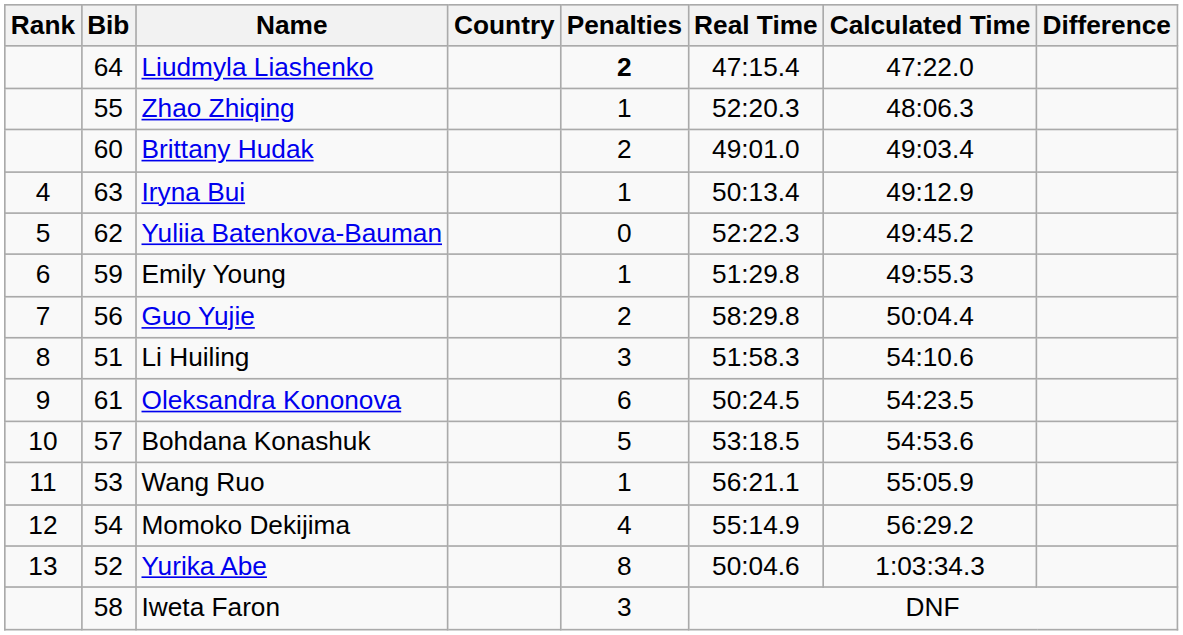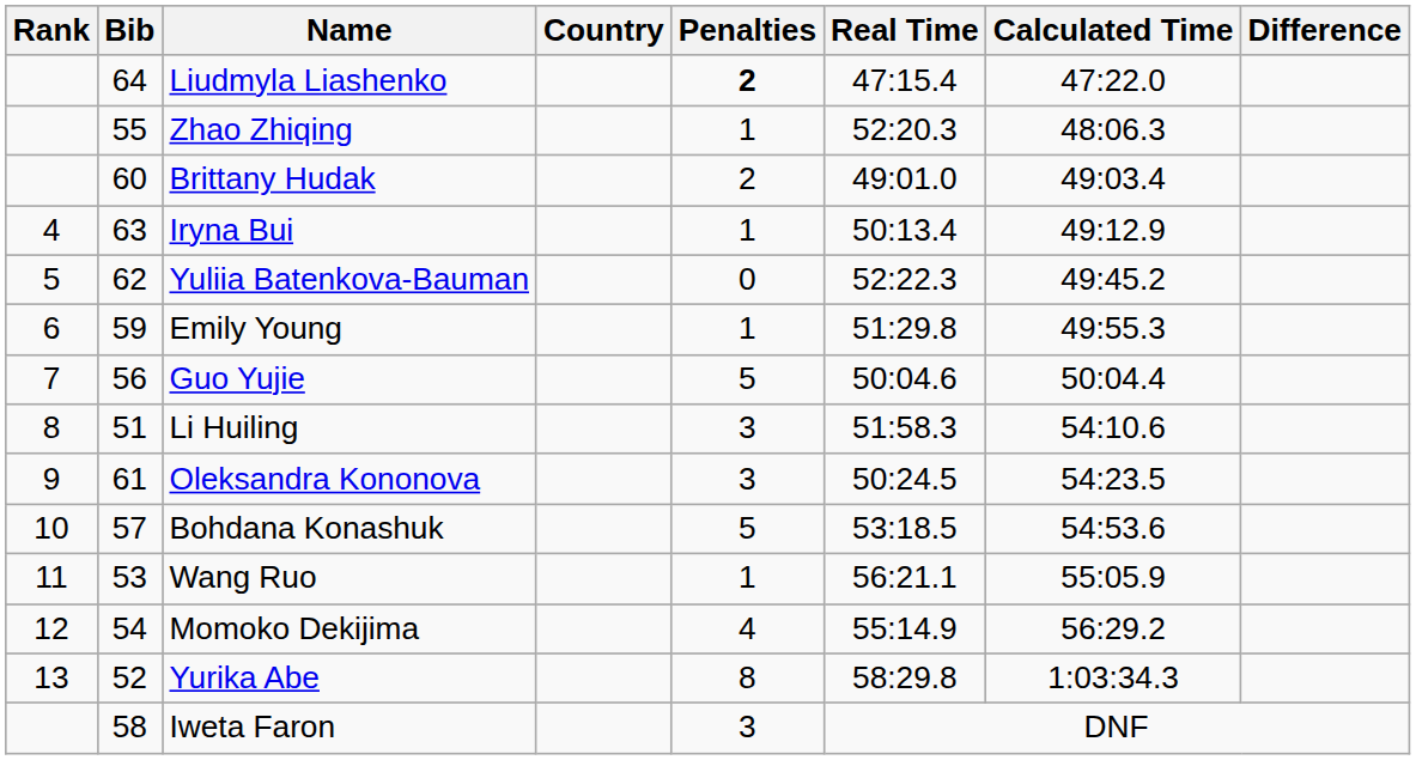Guo Yujie | Penalties: 2 -> 5
Guo Yujie | Real Time: 58:29.8 -> 50:04.6
Oleksandra Kononova | Penalties: 6 -> 3
Yurika Abe | Real Time: 50:04.6 -> 58:29.8
